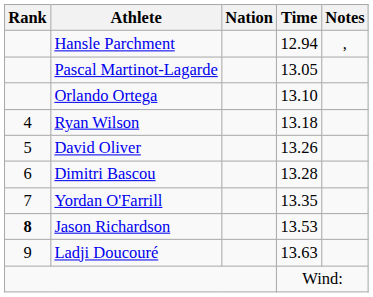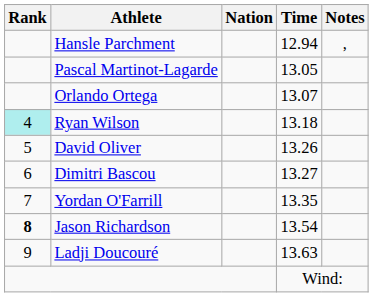Orlando Ortega | Time: 13.10 -> 13.07
Ryan Wilson | Rank: no background -> paleturquoise background
Dimitri Bascou | Time: 13.28 -> 13.27
Jason Richardson | Time: 13.53 -> 13.54
